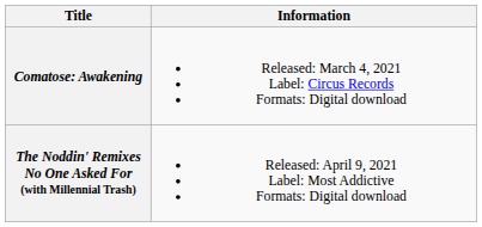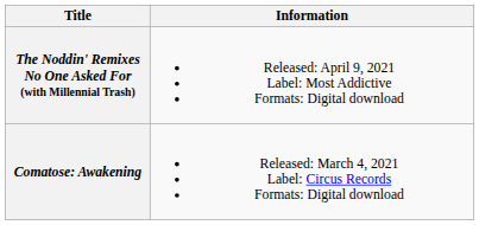rows swapped: Comatose: Awakening <-> The Noddin' Remixes No One Asked For (with Millennial Trash)
